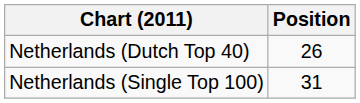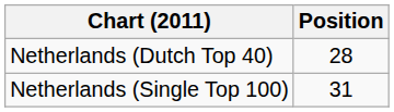Netherlands (Dutch Top 40) | Position: 26 -> 28
